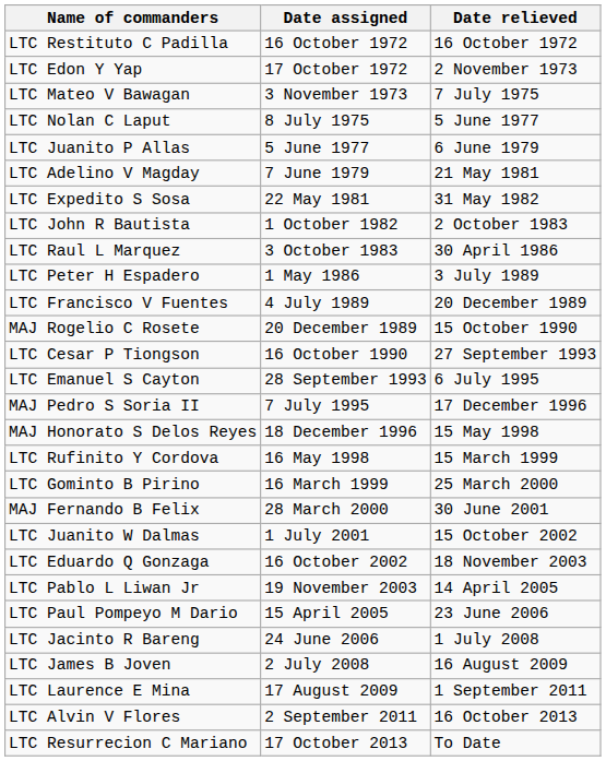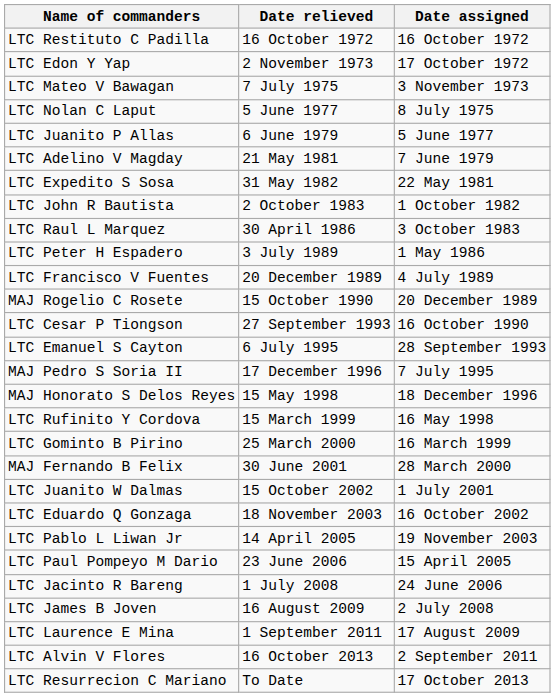columns swapped: Date assigned <-> Date relieved
